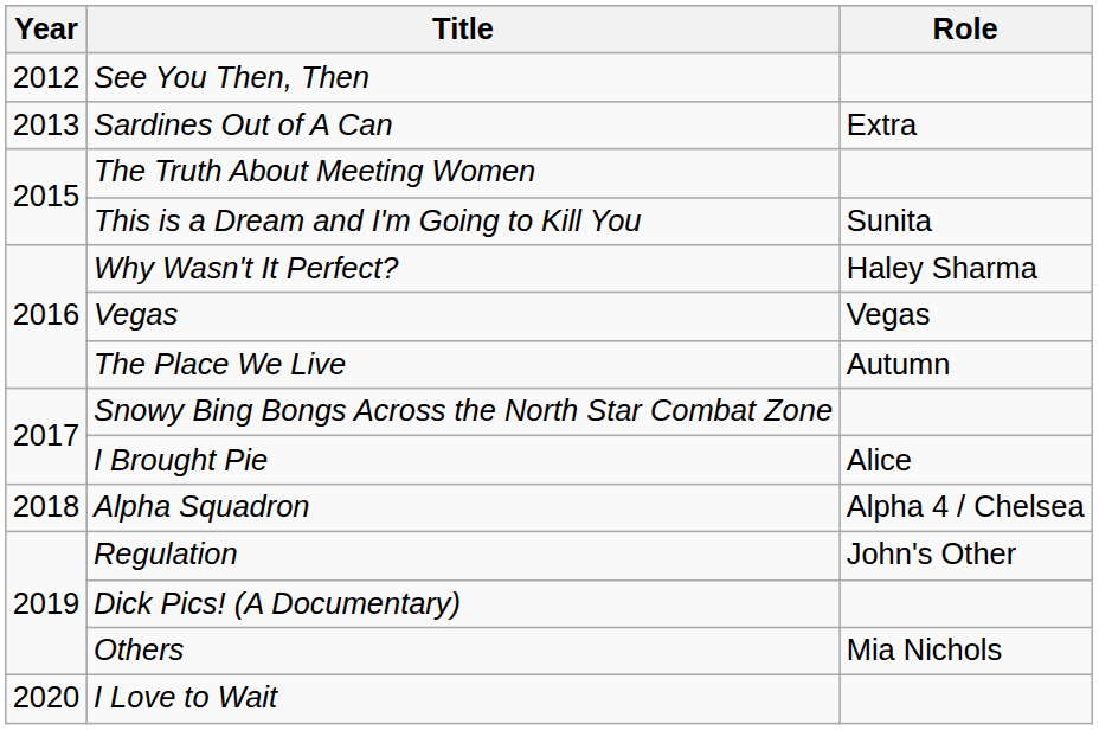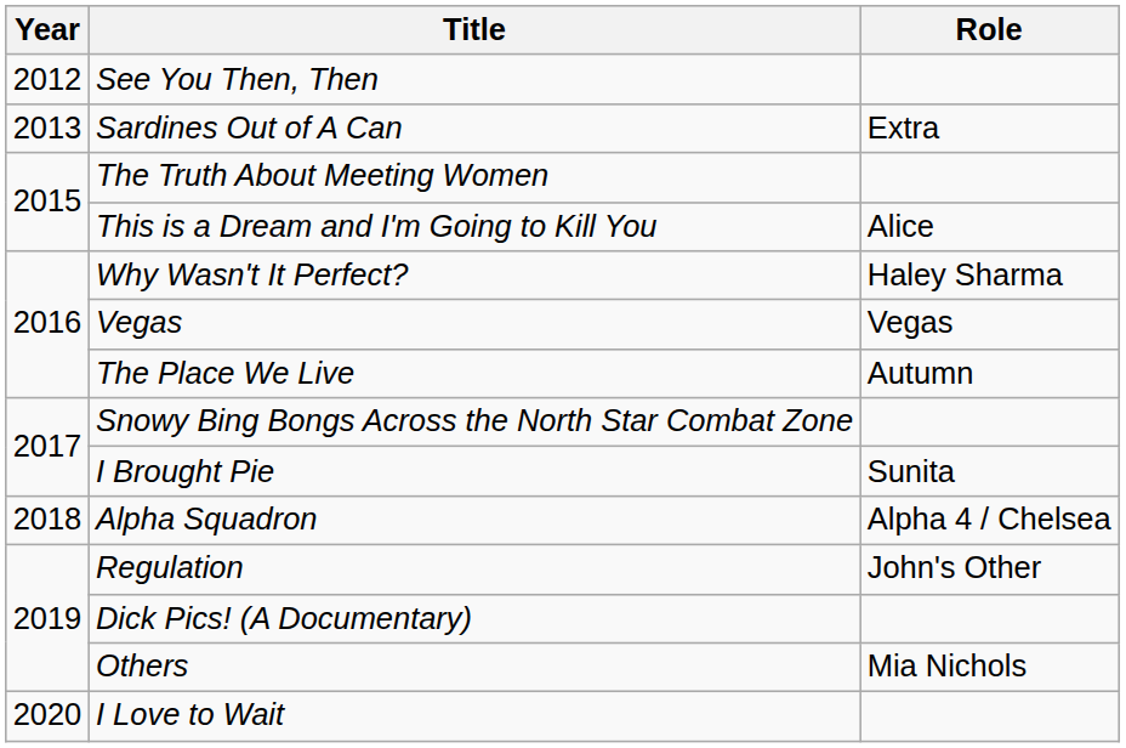This is a Dream and I'm Going to Kill You | Role: Sunita -> Alice
I Brought Pie | Role: Alice -> Sunita
